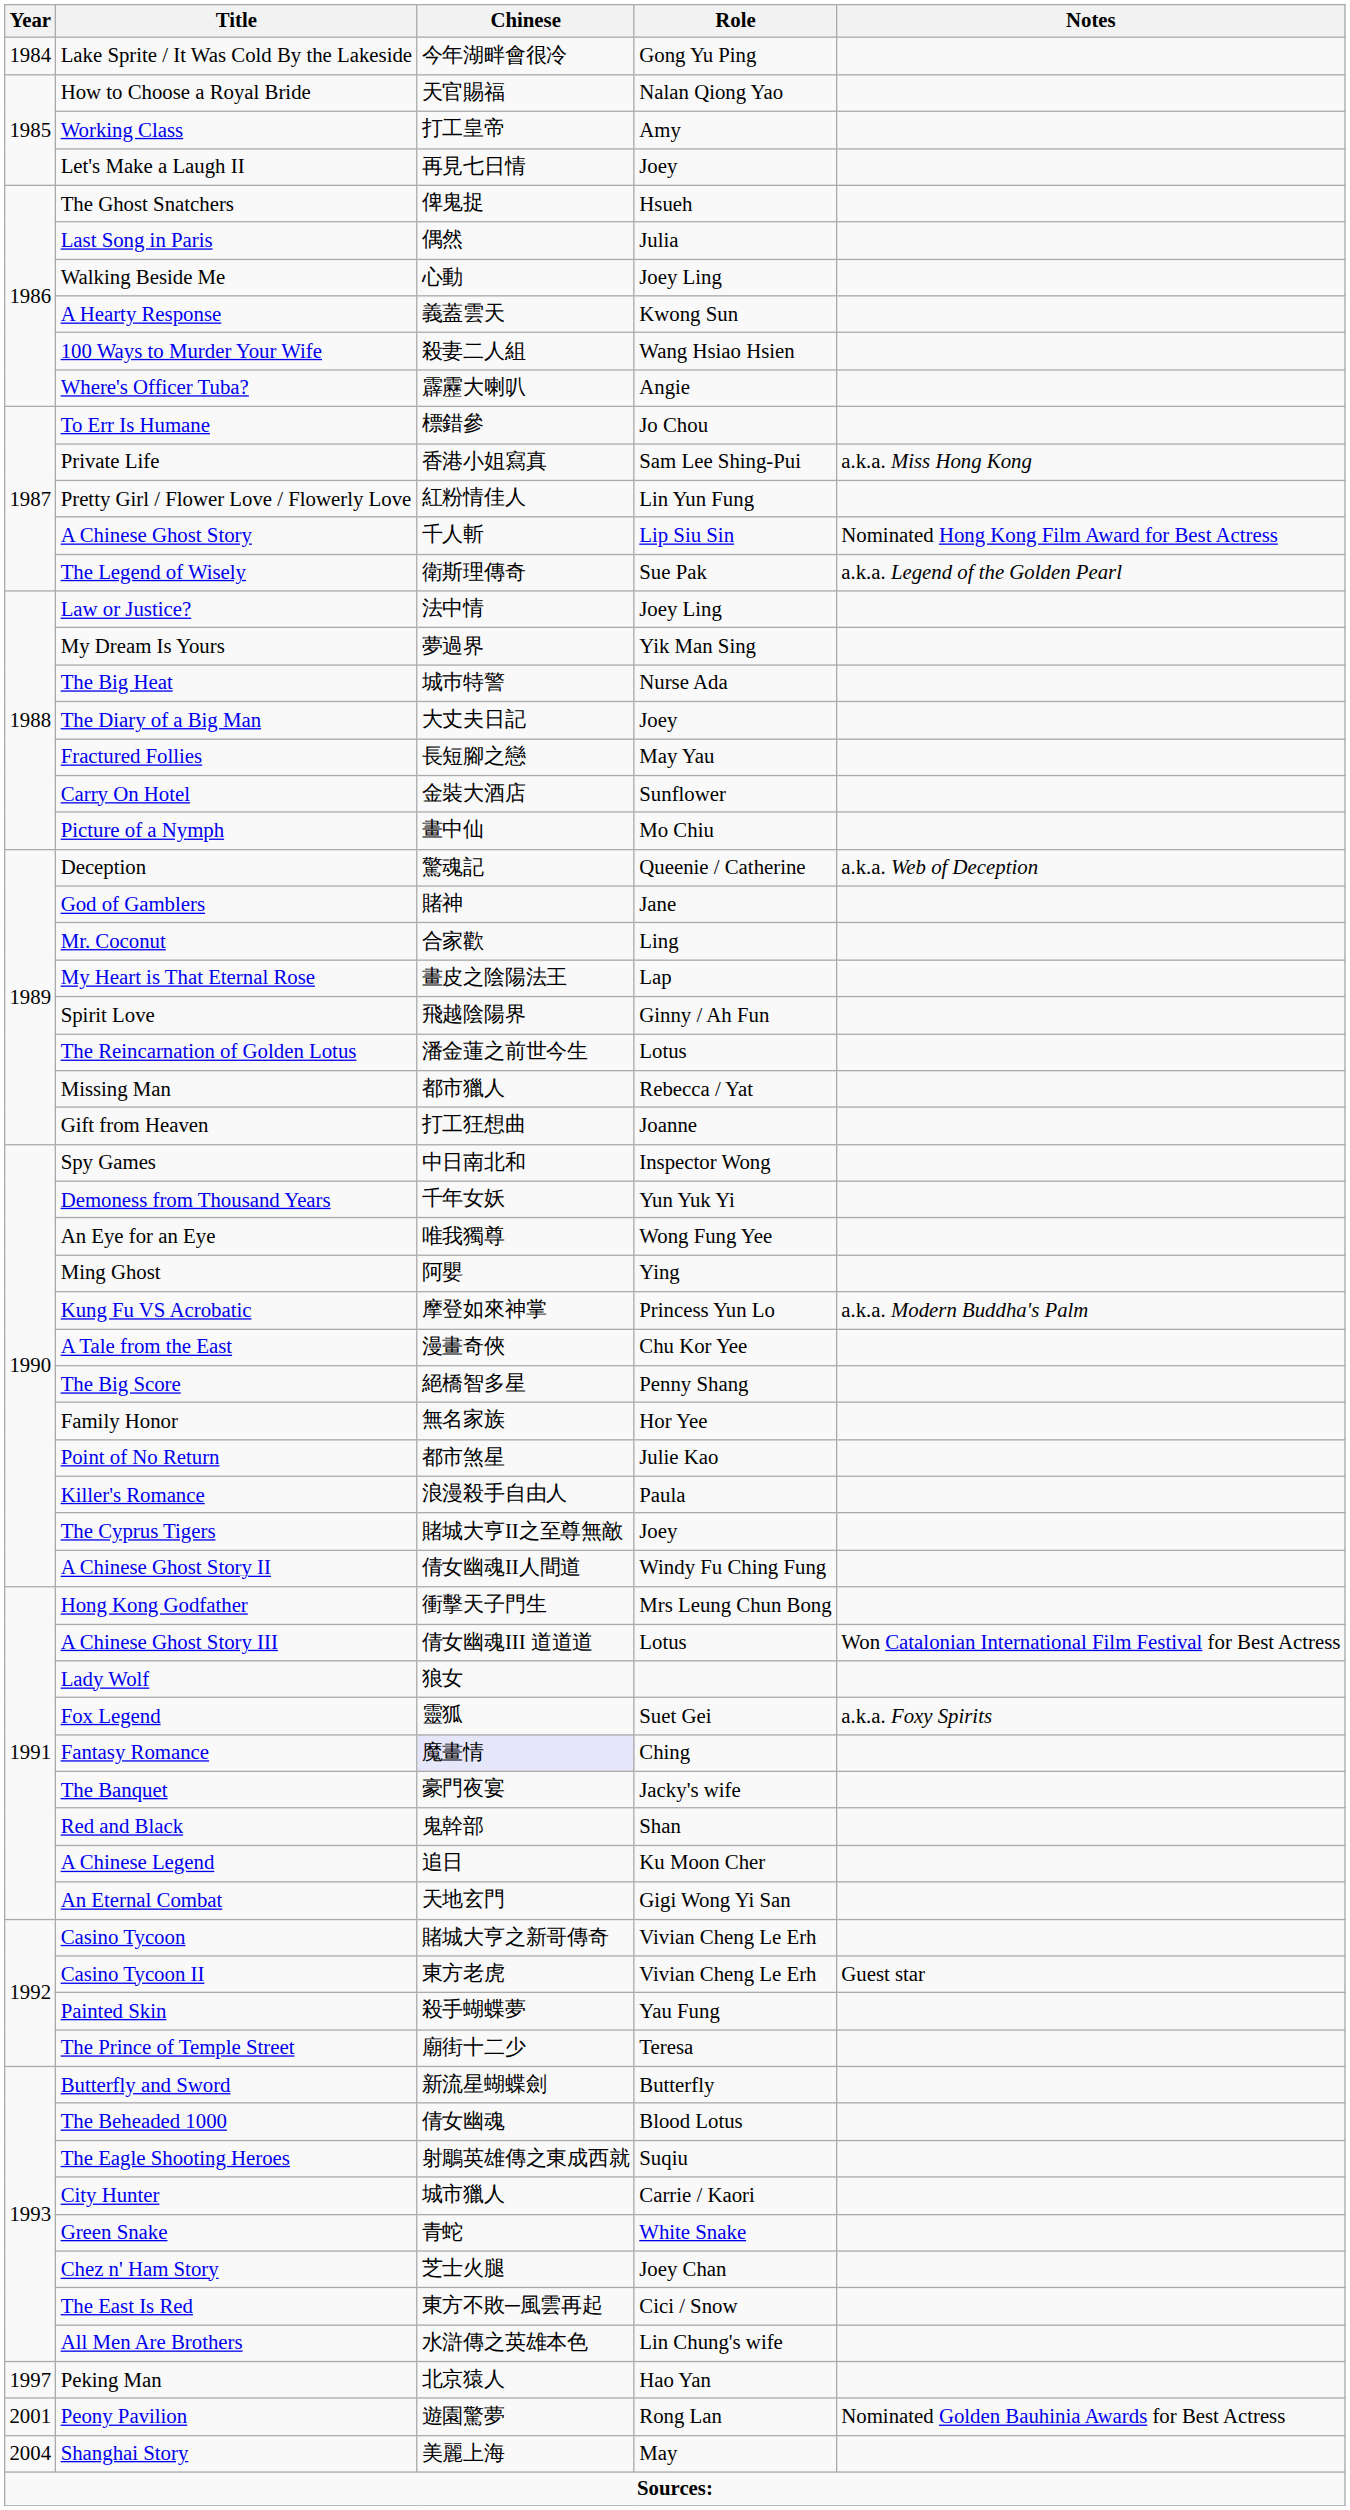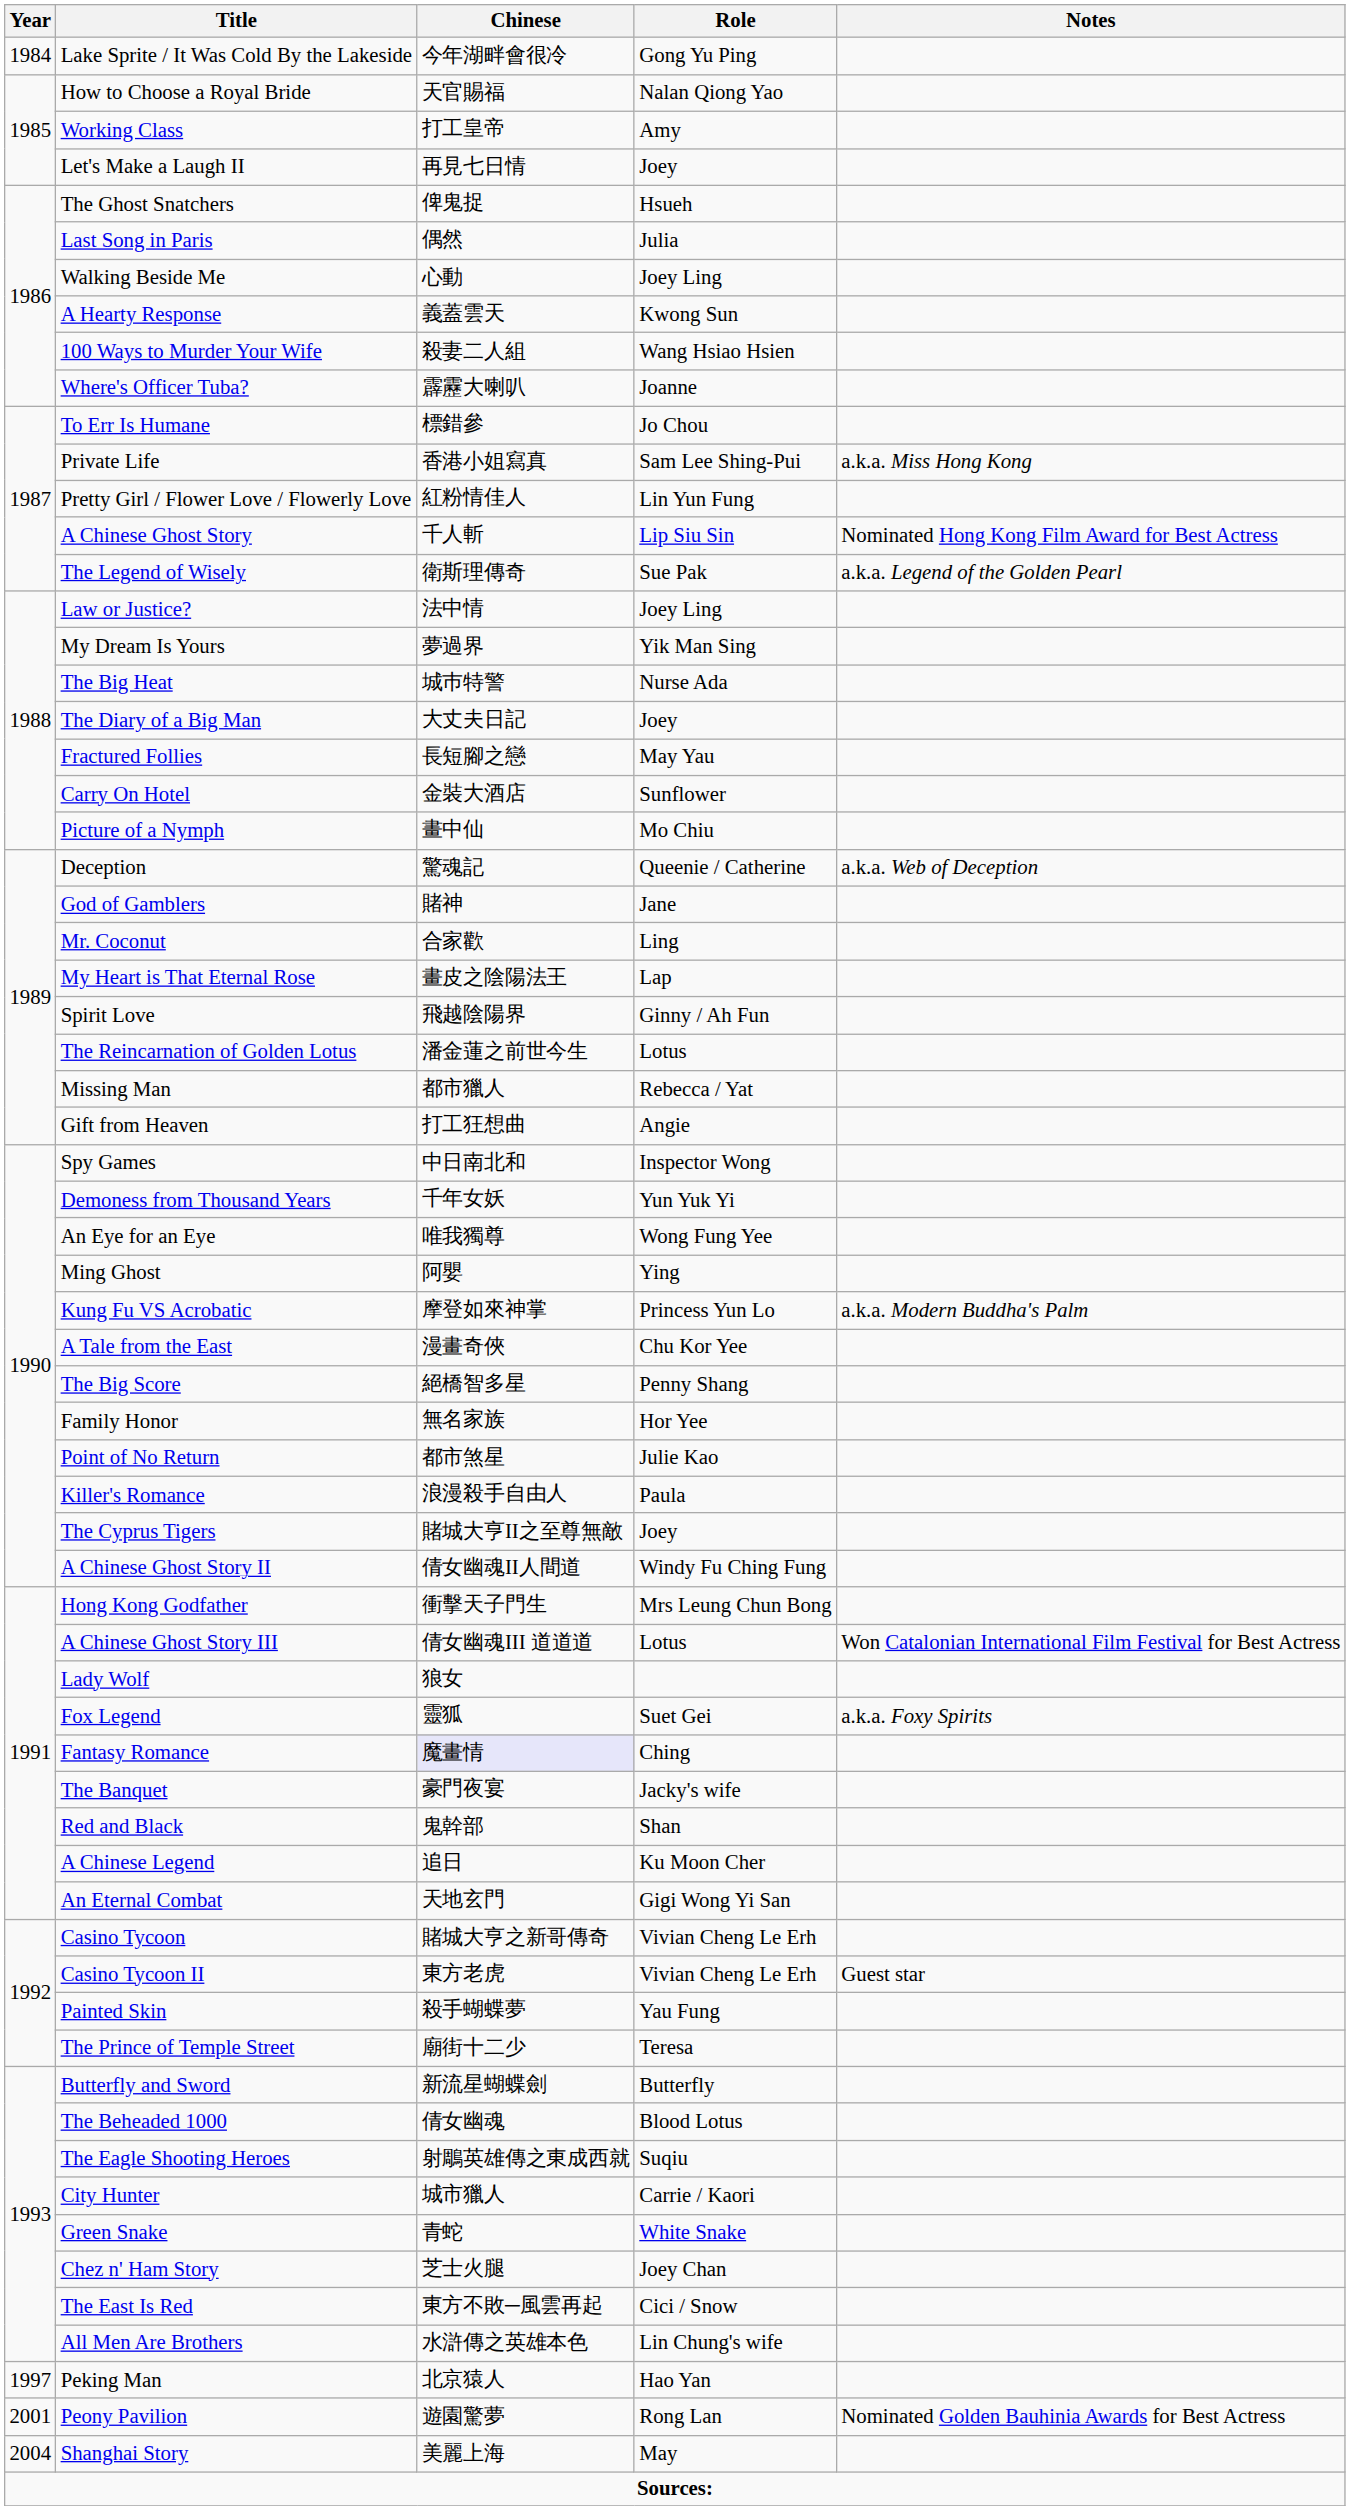Where's Officer Tuba? | Role: Angie -> Joanne
Gift from Heaven | Role: Joanne -> Angie
